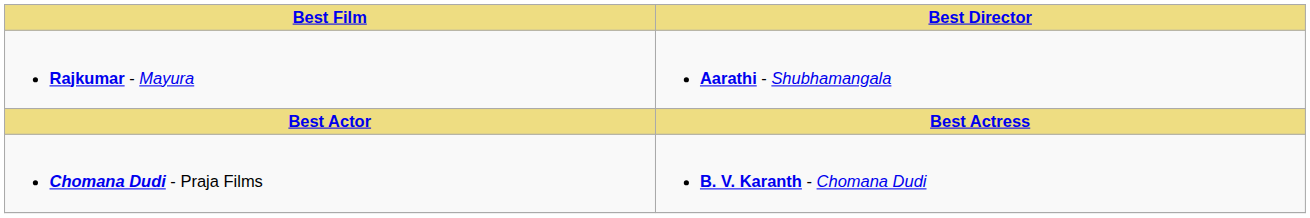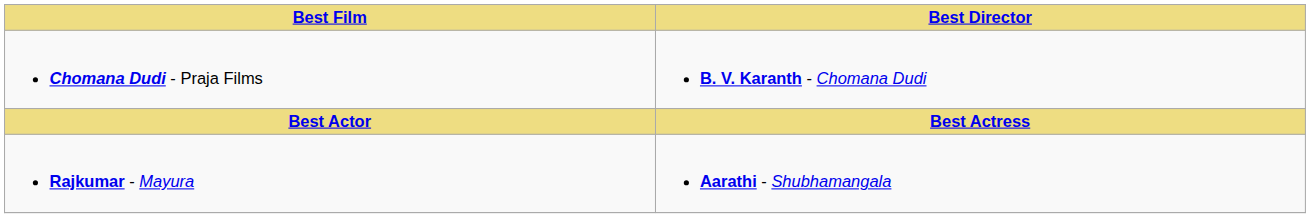rows swapped: Chomana Dudi - Praja Films <-> Rajkumar - Mayura
